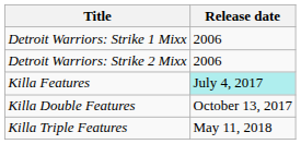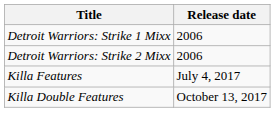Killa Features | Release date: paleturquoise background -> no background
- row: Killa Triple Features | May 11, 2018
